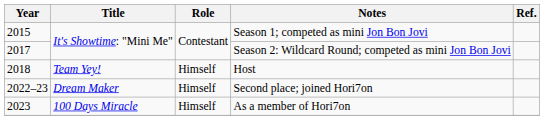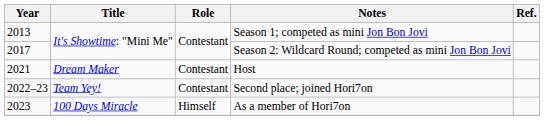Season 1; competed as mini Jon Bon Jovi | Year: 2015 -> 2013
Host | Year: 2018 -> 2021
Host | Title: Team Yey! -> Dream Maker
Host | Role: Himself -> Contestant
Second place; joined Hori7on | Title: Dream Maker -> Team Yey!
Second place; joined Hori7on | Role: Himself -> Contestant
